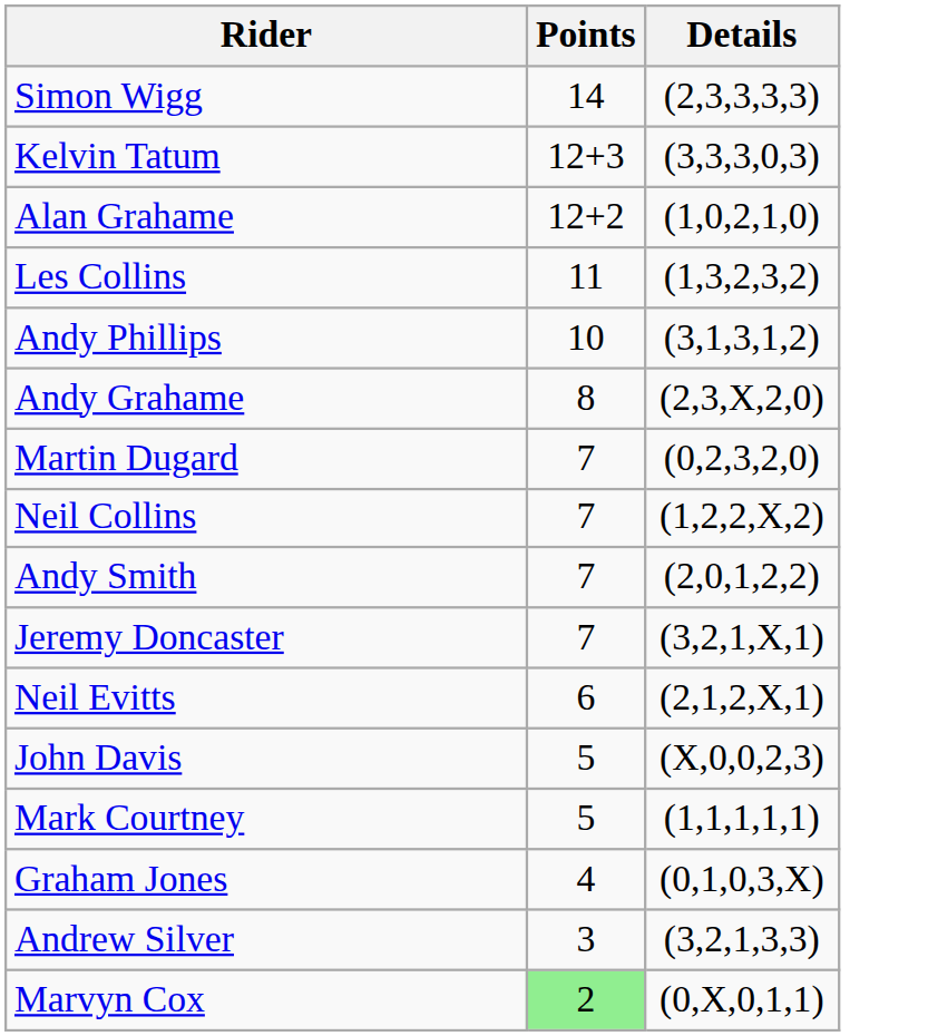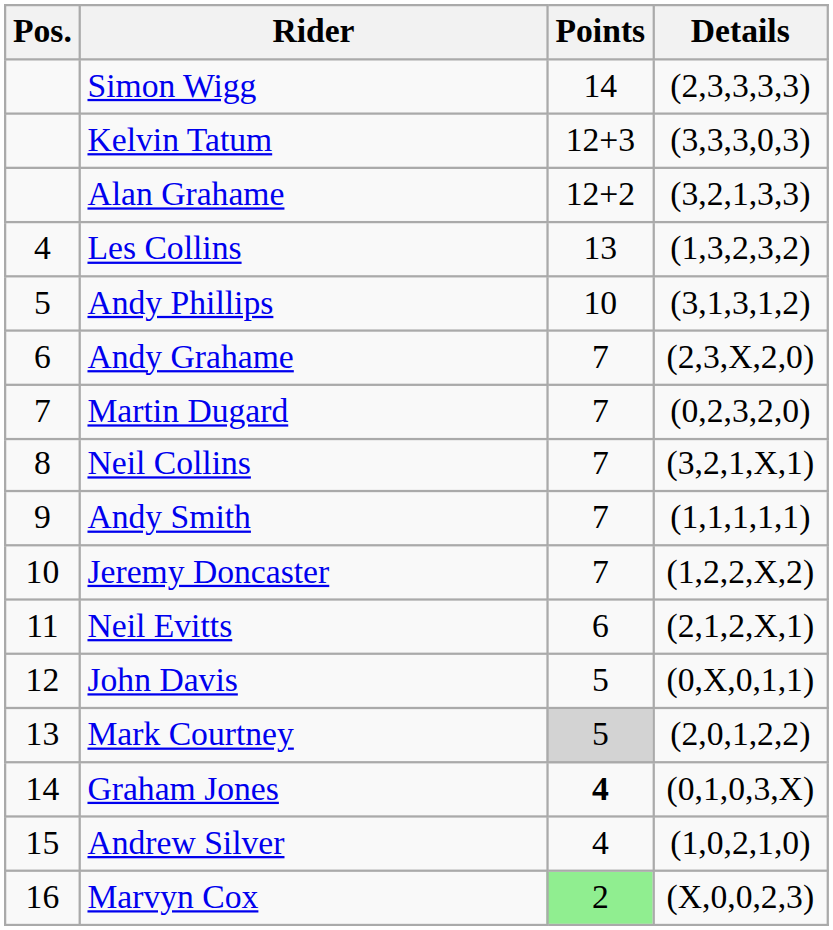+ column: Pos. | 4 | 5 | 6 | 7 | 8 | 9 | 10 | 11 | 12 | 13 | 14 | 15 | 16
Alan Grahame | Details: (1,0,2,1,0) -> (3,2,1,3,3)
Les Collins | Points: 11 -> 13
Andy Grahame | Points: 8 -> 7
Neil Collins | Details: (1,2,2,X,2) -> (3,2,1,X,1)
Andy Smith | Details: (2,0,1,2,2) -> (1,1,1,1,1)
Jeremy Doncaster | Details: (3,2,1,X,1) -> (1,2,2,X,2)
John Davis | Details: (X,0,0,2,3) -> (0,X,0,1,1)
Mark Courtney | Points: no background -> lightgrey background
Mark Courtney | Details: (1,1,1,1,1) -> (2,0,1,2,2)
Graham Jones | Points: normal -> bold
Andrew Silver | Points: 3 -> 4
Andrew Silver | Details: (3,2,1,3,3) -> (1,0,2,1,0)
Marvyn Cox | Details: (0,X,0,1,1) -> (X,0,0,2,3)
